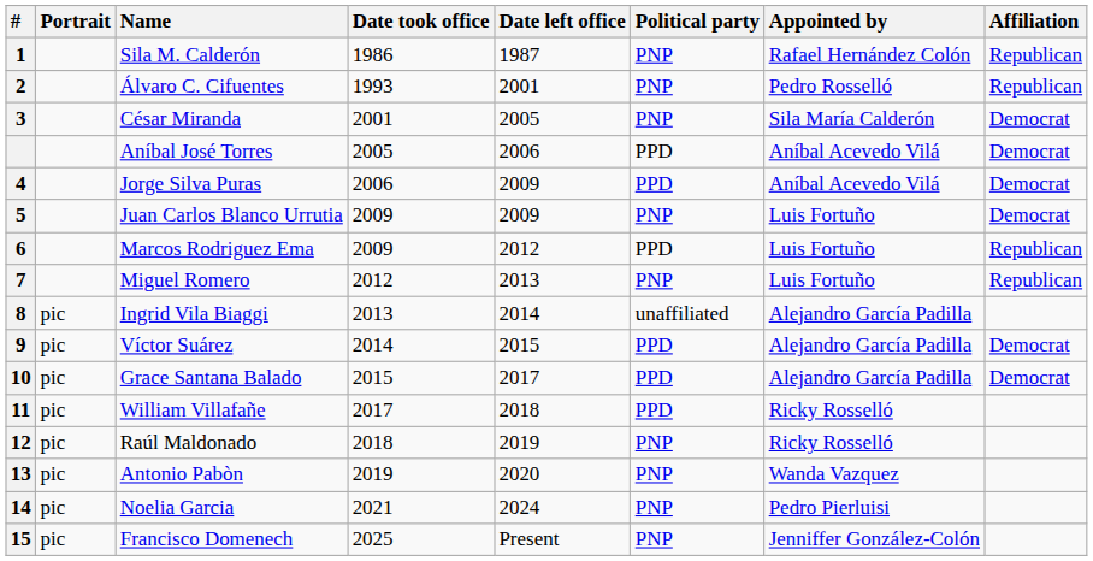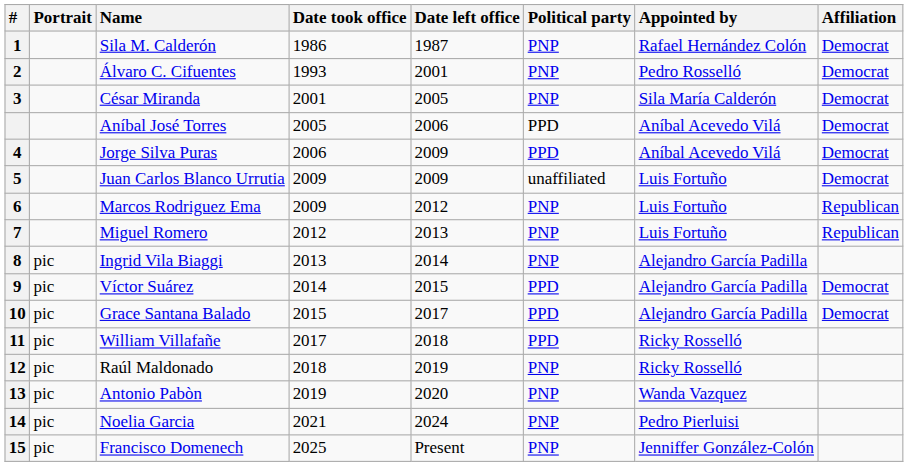Sila M. Calderón | Affiliation: Republican -> Democrat
Álvaro C. Cifuentes | Affiliation: Republican -> Democrat
Juan Carlos Blanco Urrutia | Political party: PNP -> unaffiliated
Marcos Rodriguez Ema | Political party: PPD -> PNP
Ingrid Vila Biaggi | Political party: unaffiliated -> PNP
